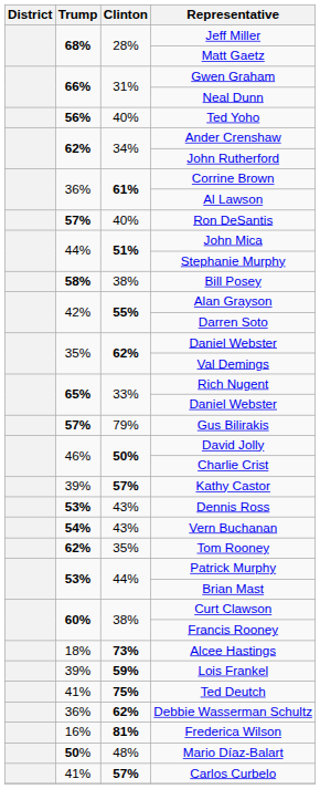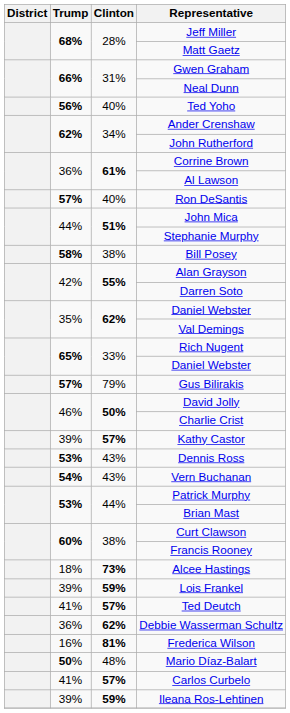- row: 62% | 35% | Tom Rooney
Ted Deutch | Clinton: 75% -> 57%
+ row: 39% | 59% | Ileana Ros-Lehtinen
